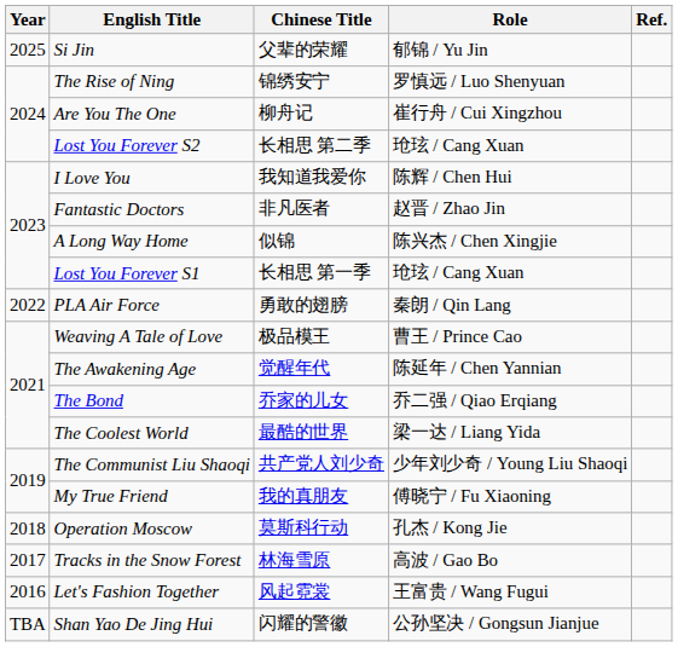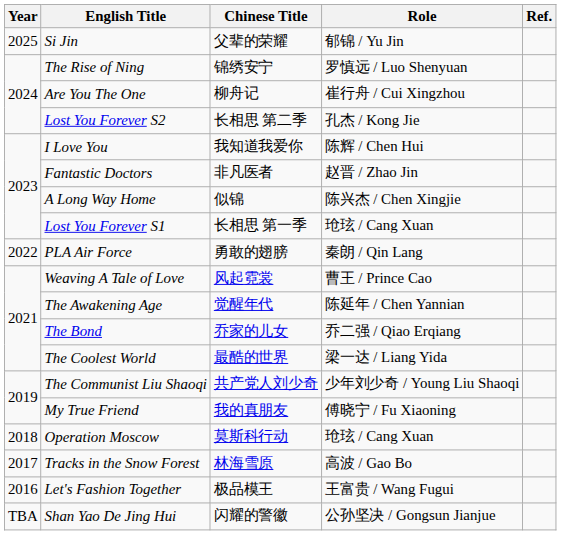Lost You Forever S2 | Role: 玱玹 / Cang Xuan -> 孔杰 / Kong Jie
Weaving A Tale of Love | Chinese Title: 极品模王 -> 风起霓裳
Operation Moscow | Role: 孔杰 / Kong Jie -> 玱玹 / Cang Xuan
Let's Fashion Together | Chinese Title: 风起霓裳 -> 极品模王
